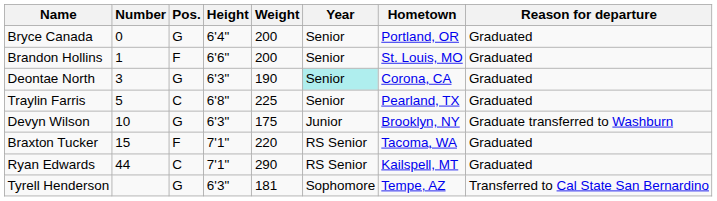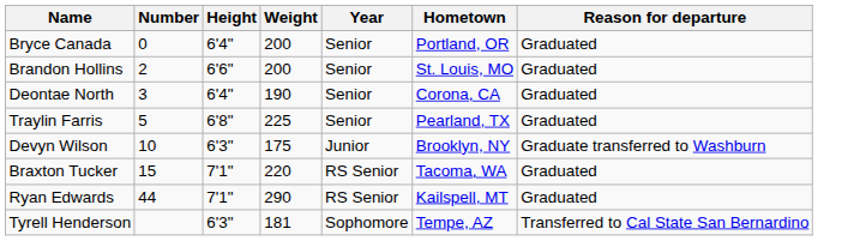- column: Pos. | G | F | G | C | G | F | C | G
Brandon Hollins | Number: 1 -> 2
Deontae North | Height: 6'3" -> 6'4"
Deontae North | Year: paleturquoise background -> no background
